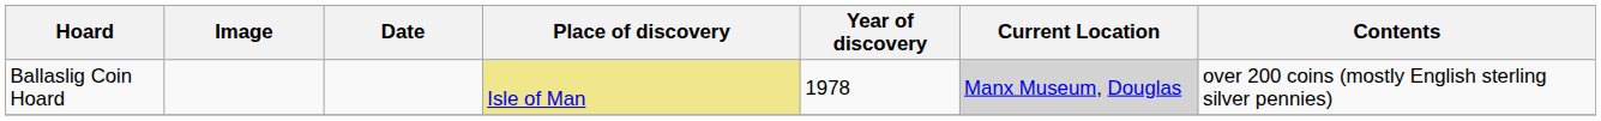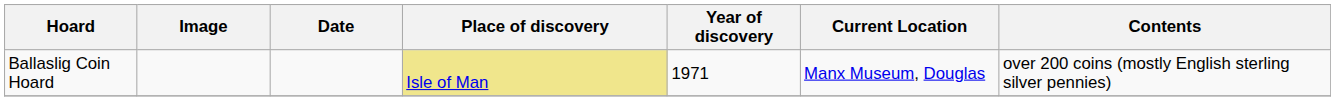Ballaslig Coin Hoard | Year of discovery: 1978 -> 1971
Ballaslig Coin Hoard | Current Location: lightgrey background -> no background
